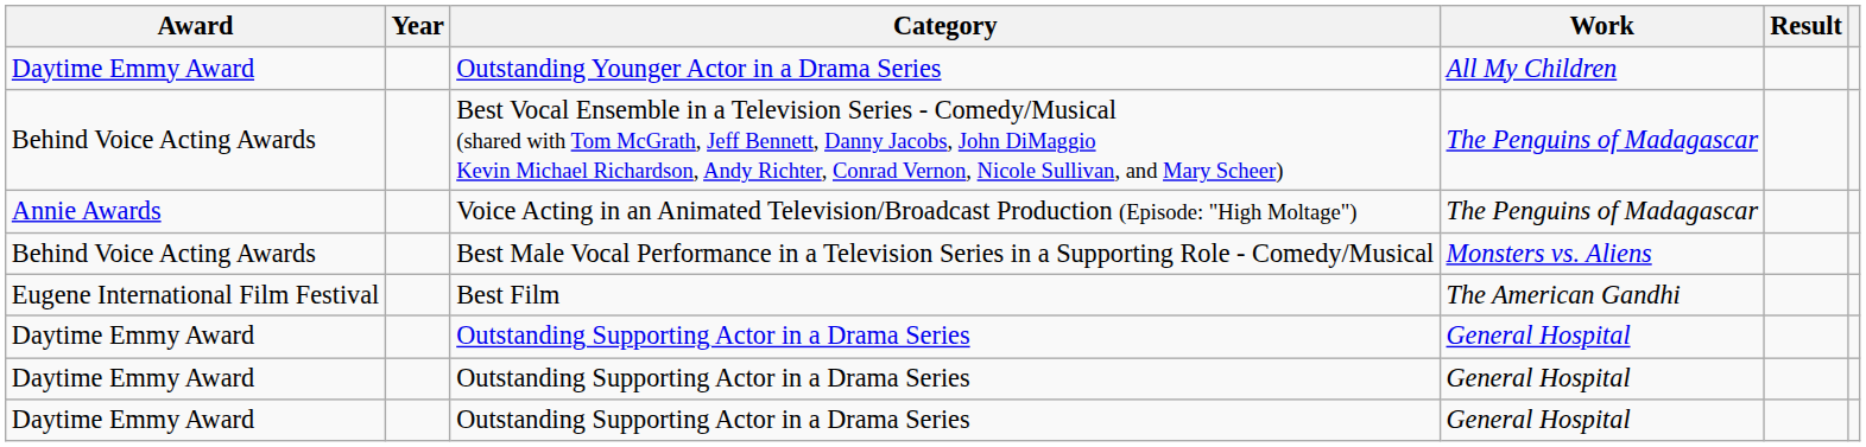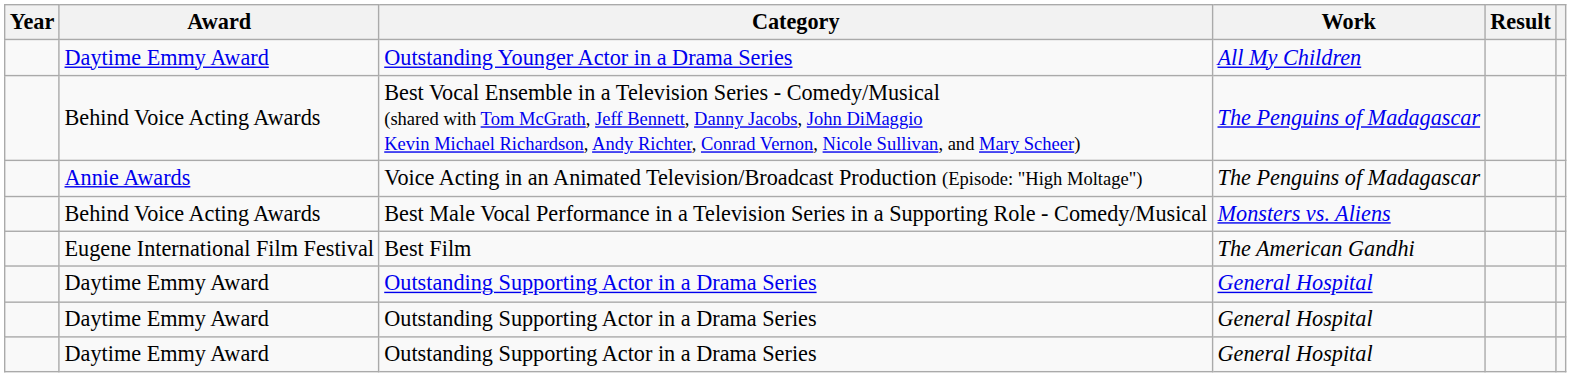columns swapped: Year <-> Award
